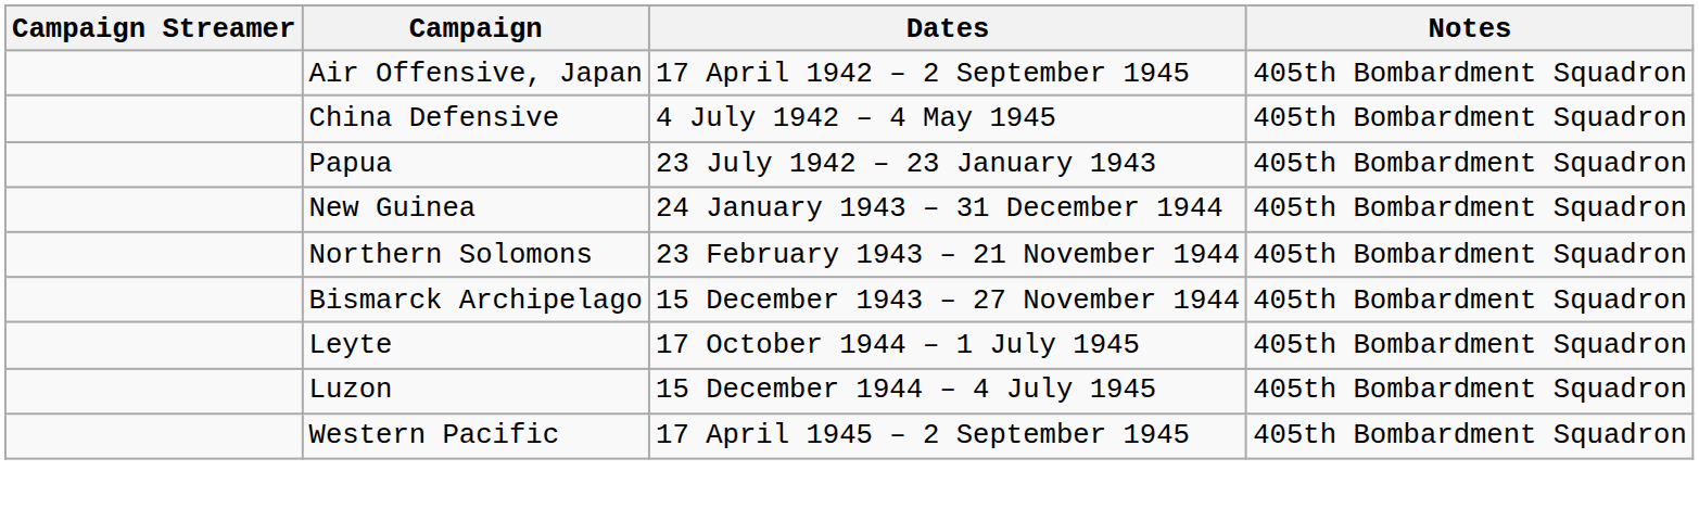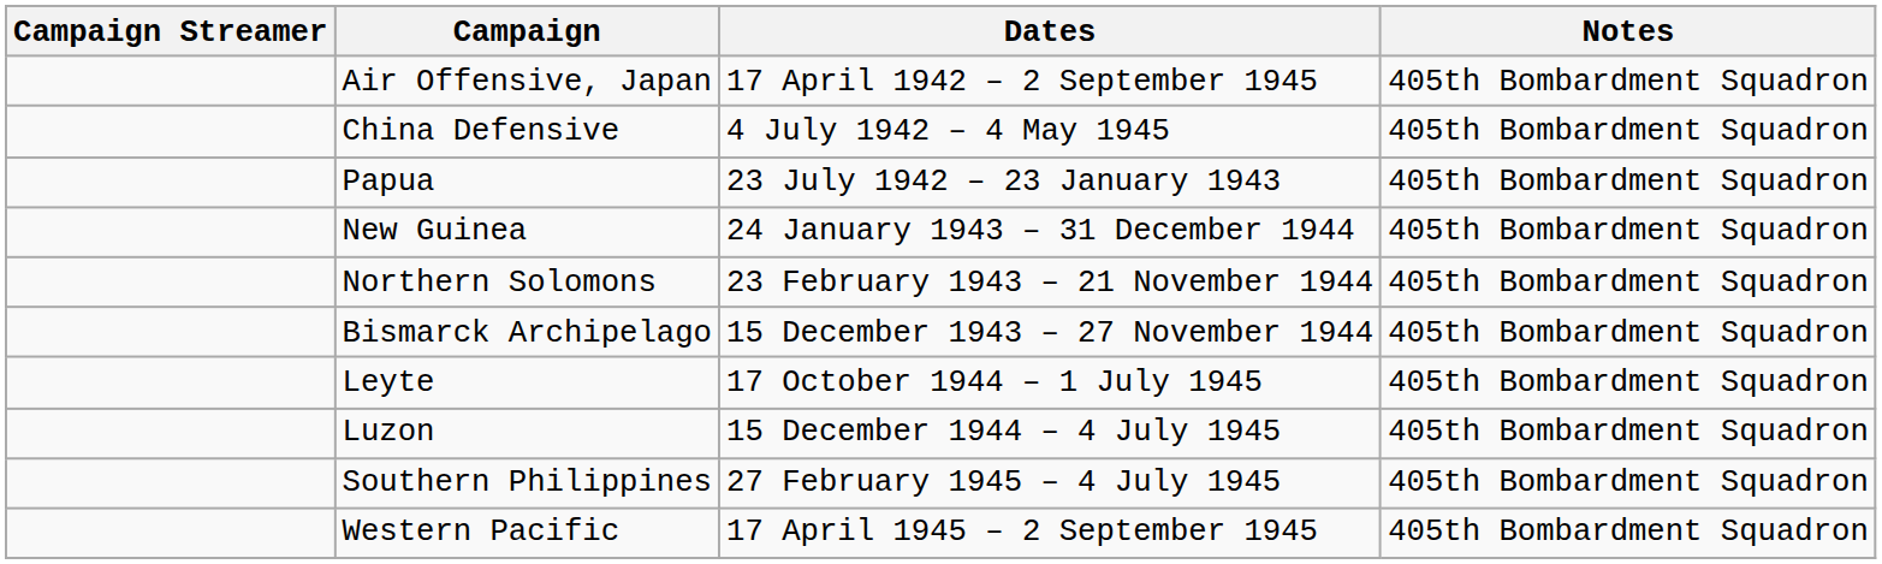+ row: Southern Philippines | 27 February 1945 – 4 July 1945 | 405th Bombardment Squadron
